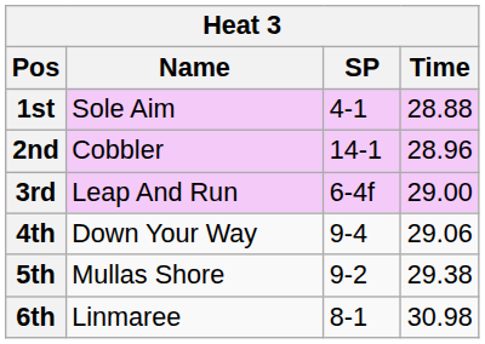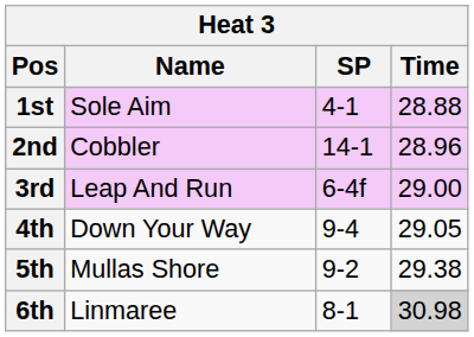4th | Time: 29.06 -> 29.05
6th | Time: no background -> lightgrey background
